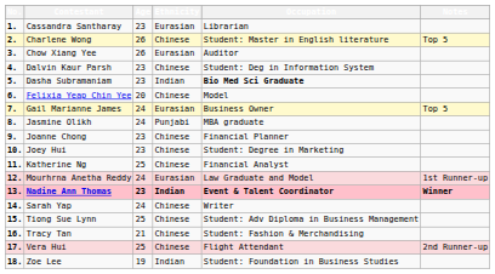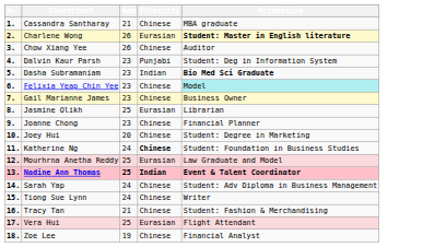- column: Notes | Top 5 | Top 5 | 1st Runner-up | Winner | 2nd Runner-up
Cassandra Santharay | Age: 23 -> 21
Cassandra Santharay | Ethnicity: Eurasian -> Chinese
Cassandra Santharay | Occupation: Librarian -> MBA graduate
Charlene Wong | Ethnicity: Chinese -> Eurasian
Charlene Wong | Occupation: normal -> bold
Chow Xiang Yee | Ethnicity: Eurasian -> Chinese
Dalvin Kaur Parsh | Ethnicity: Chinese -> Punjabi
Felixia Yeap Chin Yee | Age: 20 -> 23
Felixia Yeap Chin Yee | Occupation: no background -> paleturquoise background
Gail Marianne James | Age: 24 -> 23
Gail Marianne James | Ethnicity: Eurasian -> Chinese
Jasmine Olikh | Age: 24 -> 25
Jasmine Olikh | Ethnicity: Punjabi -> Eurasian
Jasmine Olikh | Occupation: MBA graduate -> Librarian
Joey Hui | Age: 23 -> 20
Katherine Ng | Age: 25 -> 24
Katherine Ng | Ethnicity: normal -> bold
Katherine Ng | Occupation: Financial Analyst -> Student: Foundation in Business Studies
Mourhrna Anetha Reddy | Age: 24 -> 25
Nadine Ann Thomas | Age: 23 -> 25
Sarah Yap | Occupation: Writer -> Student: Adv Diploma in Business Management
Tiong Sue Lynn | Age: 25 -> 24
Tiong Sue Lynn | Occupation: Student: Adv Diploma in Business Management -> Writer
Vera Hui | Ethnicity: Chinese -> Eurasian
Zoe Lee | Ethnicity: Indian -> Chinese
Zoe Lee | Occupation: Student: Foundation in Business Studies -> Financial Analyst
